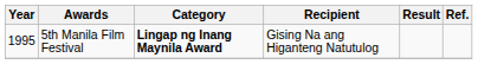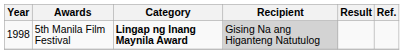5th Manila Film Festival | Year: 1995 -> 1998
5th Manila Film Festival | Recipient: no background -> lightgrey background
